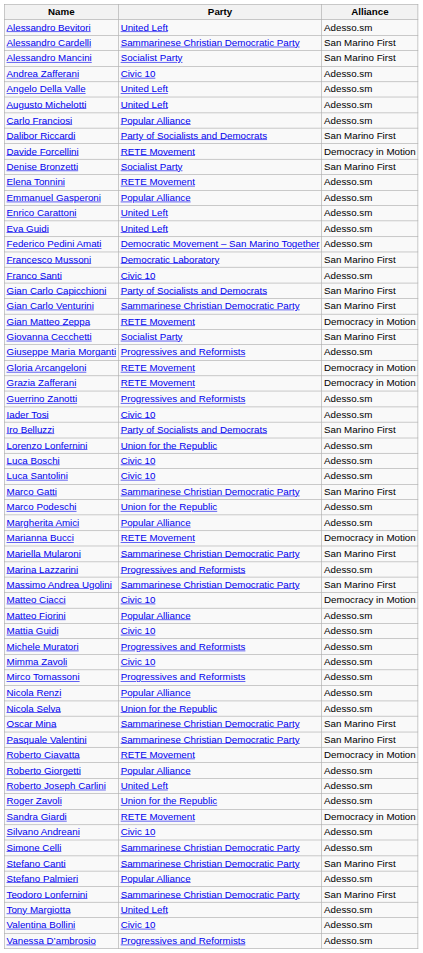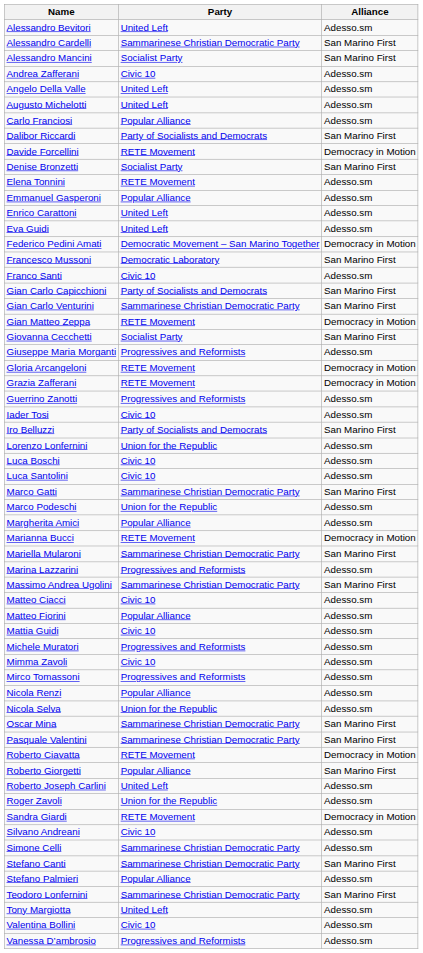Federico Pedini Amati | Alliance: Adesso.sm -> Democracy in Motion
Matteo Ciacci | Alliance: Democracy in Motion -> Adesso.sm
Roberto Giorgetti | Alliance: Adesso.sm -> San Marino First
